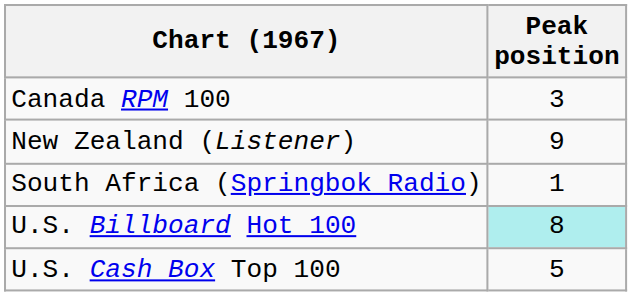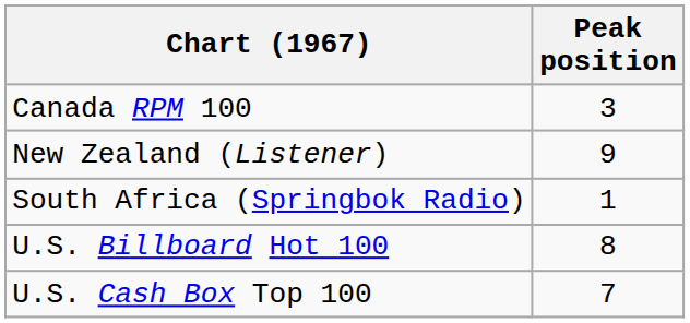U.S. Billboard Hot 100 | Peak position: paleturquoise background -> no background
U.S. Cash Box Top 100 | Peak position: 5 -> 7
